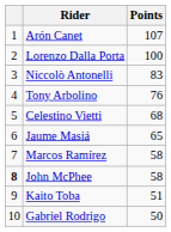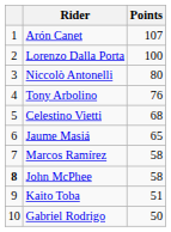Niccolò Antonelli | Points: 83 -> 80
